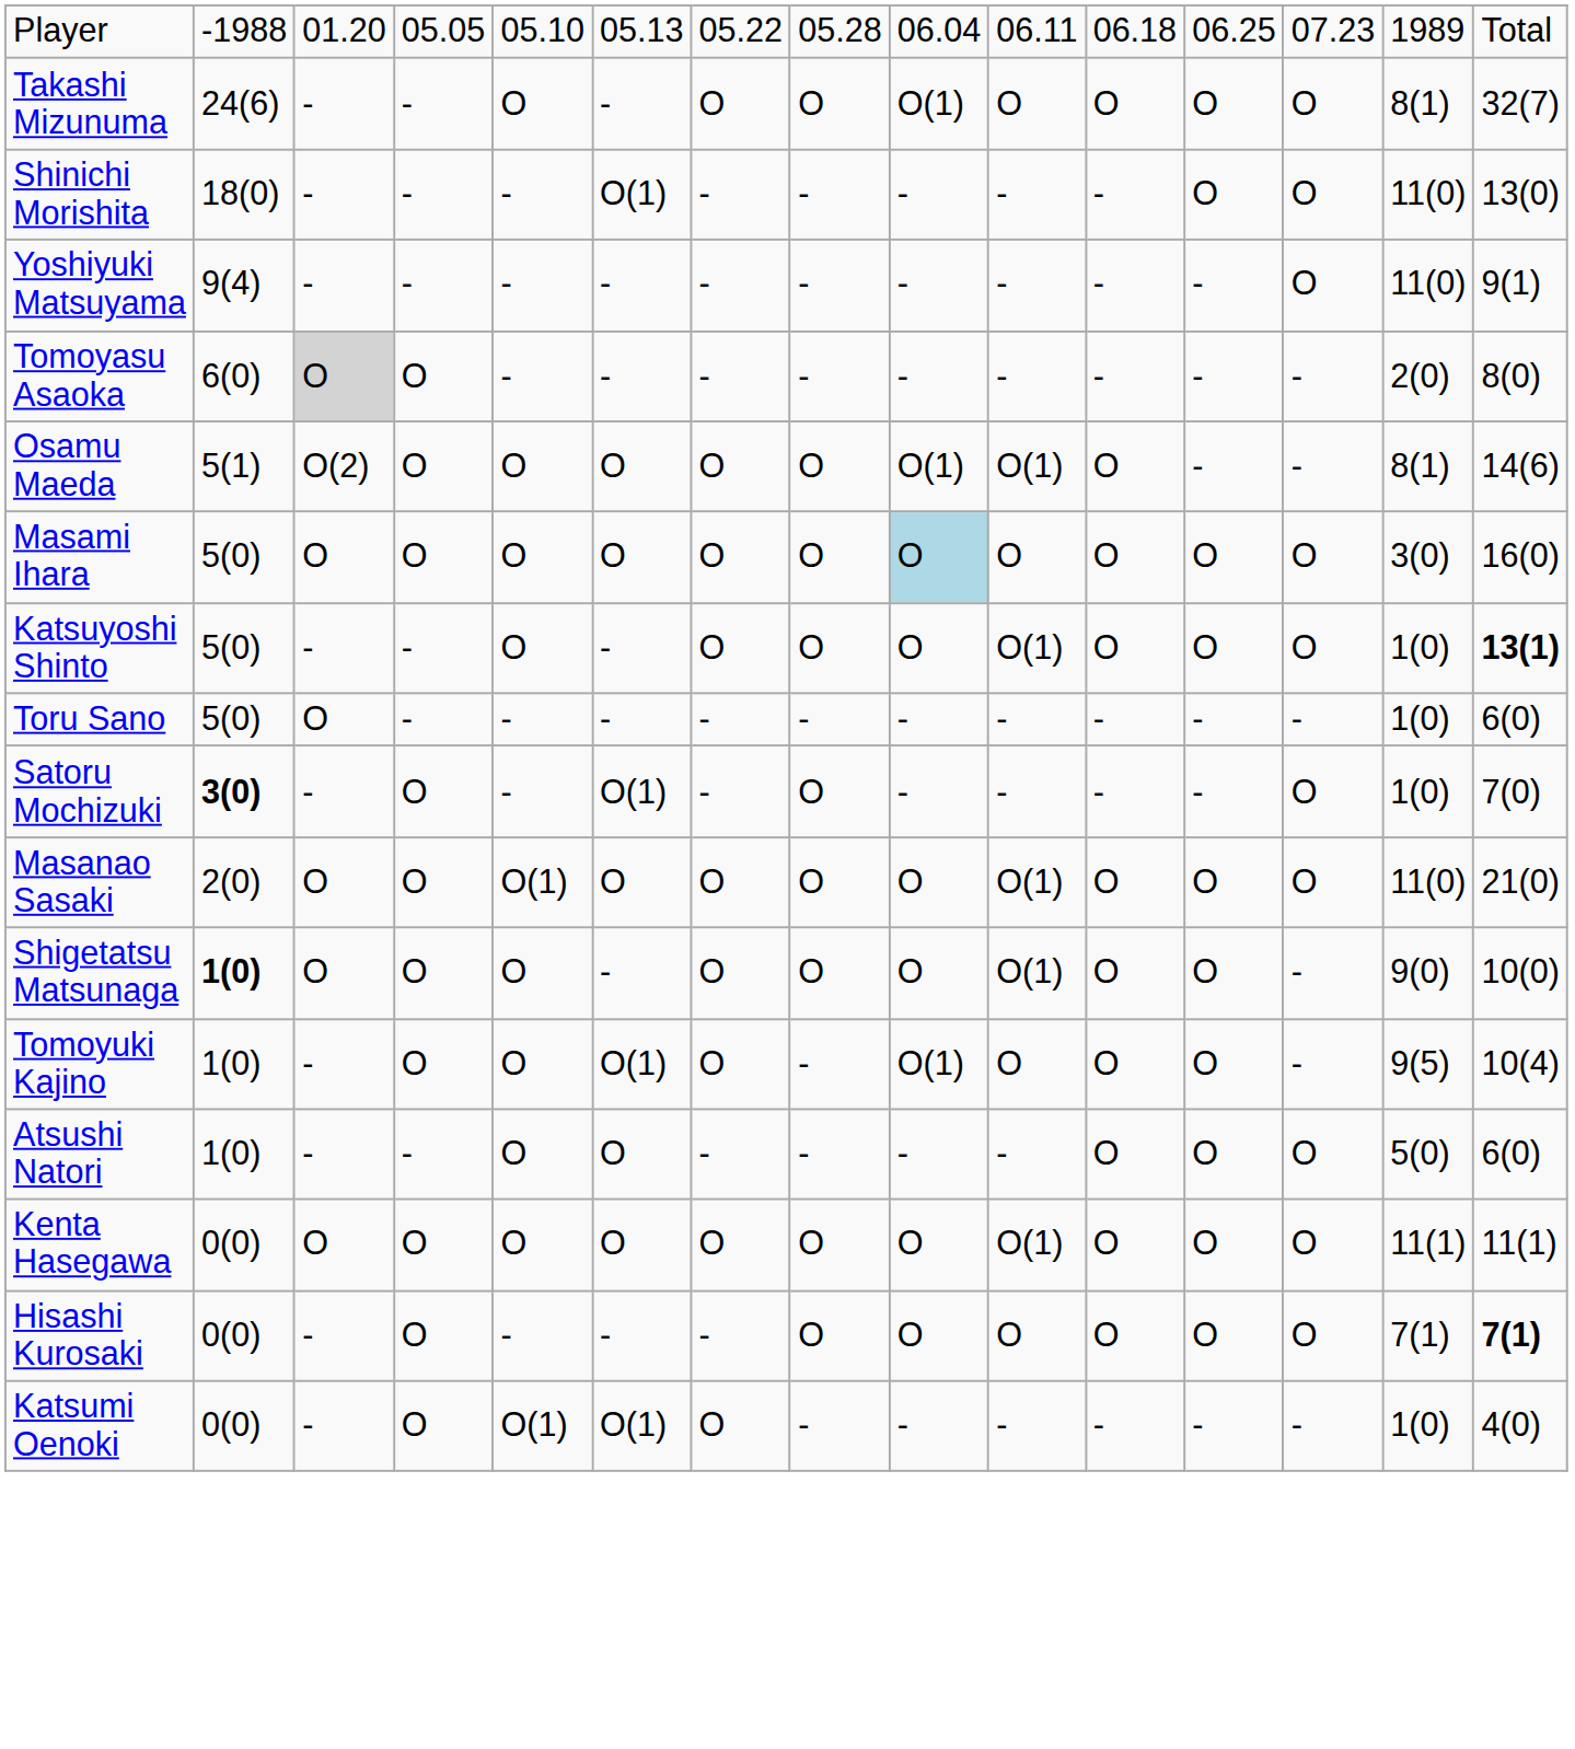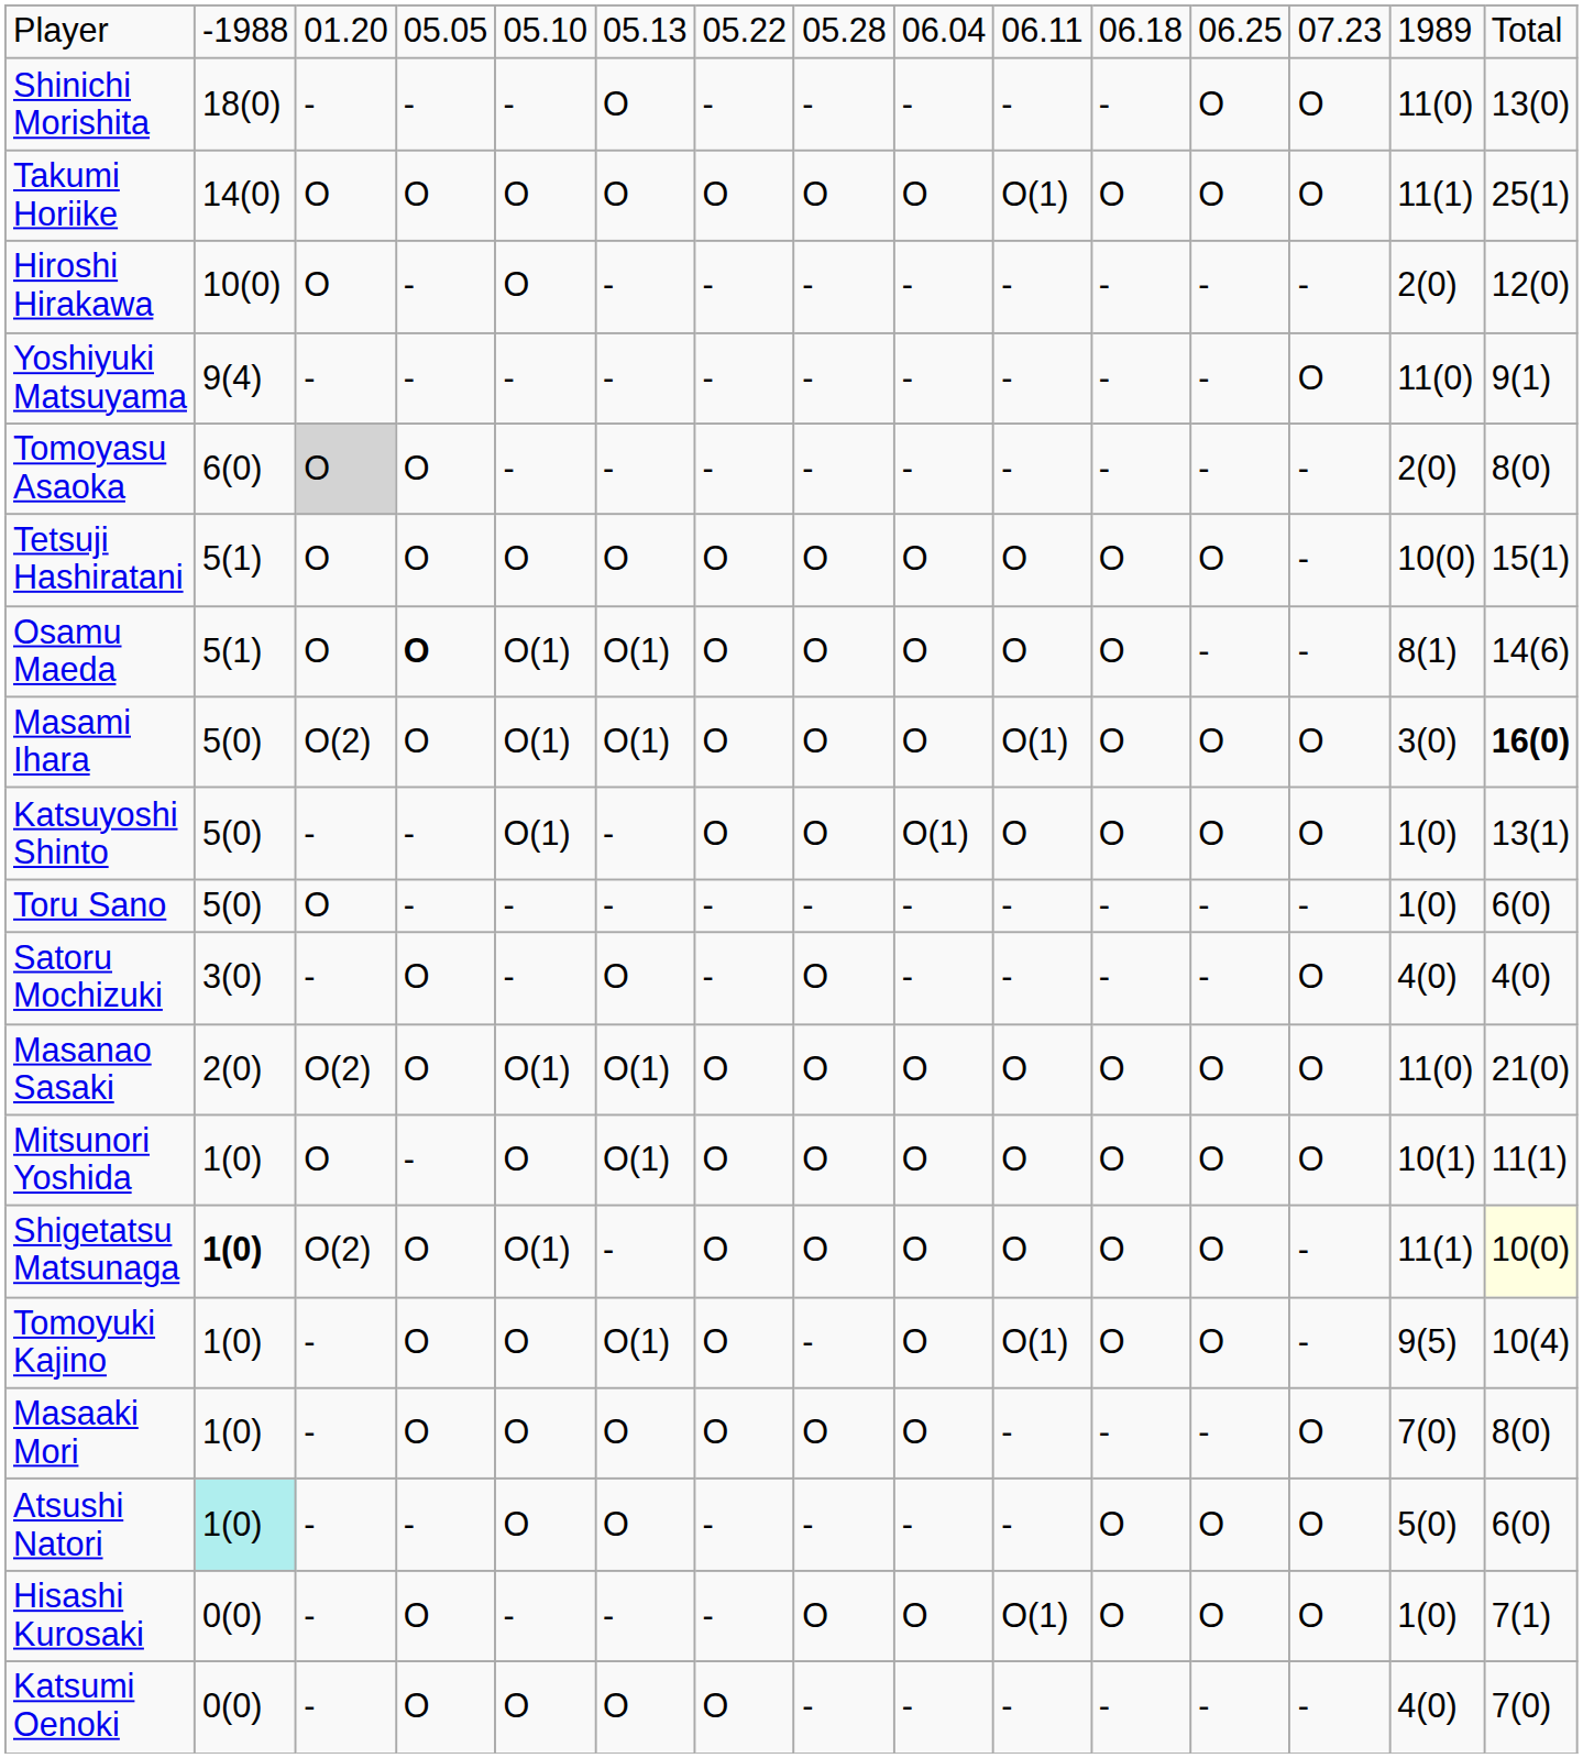- row: Takashi Mizunuma | 24(6) | - | - | O | - | O | O | O(1) | O | O | O | O | 8(1) | 32(7)
Shinichi Morishita | column 6: O(1) -> O
+ row: Takumi Horiike | 14(0) | O | O | O | O | O | O | O | O(1) | O | O | O | 11(1) | 25(1)
+ row: Hiroshi Hirakawa | 10(0) | O | - | O | - | - | - | - | - | - | - | - | 2(0) | 12(0)
+ row: Tetsuji Hashiratani | 5(1) | O | O | O | O | O | O | O | O | O | O | - | 10(0) | 15(1)
Osamu Maeda | column 3: O(2) -> O
Osamu Maeda | column 4: normal -> bold
Osamu Maeda | column 5: O -> O(1)
Osamu Maeda | column 6: O -> O(1)
Osamu Maeda | column 9: O(1) -> O
Osamu Maeda | column 10: O(1) -> O
Masami Ihara | column 3: O -> O(2)
Masami Ihara | column 5: O -> O(1)
Masami Ihara | column 6: O -> O(1)
Masami Ihara | column 9: lightblue background -> no background
Masami Ihara | column 10: O -> O(1)
Masami Ihara | column 15: normal -> bold
Katsuyoshi Shinto | column 5: O -> O(1)
Katsuyoshi Shinto | column 9: O -> O(1)
Katsuyoshi Shinto | column 10: O(1) -> O
Katsuyoshi Shinto | column 15: bold -> normal
Satoru Mochizuki | column 2: bold -> normal
Satoru Mochizuki | column 6: O(1) -> O
Satoru Mochizuki | column 14: 1(0) -> 4(0)
Satoru Mochizuki | column 15: 7(0) -> 4(0)
Masanao Sasaki | column 3: O -> O(2)
Masanao Sasaki | column 6: O -> O(1)
Masanao Sasaki | column 10: O(1) -> O
+ row: Mitsunori Yoshida | 1(0) | O | - | O | O(1) | O | O | O | O | O | O | O | 10(1) | 11(1)
Shigetatsu Matsunaga | column 3: O -> O(2)
Shigetatsu Matsunaga | column 5: O -> O(1)
Shigetatsu Matsunaga | column 10: O(1) -> O
Shigetatsu Matsunaga | column 14: 9(0) -> 11(1)
Shigetatsu Matsunaga | column 15: no background -> lightyellow background
Tomoyuki Kajino | column 9: O(1) -> O
Tomoyuki Kajino | column 10: O -> O(1)
+ row: Masaaki Mori | 1(0) | - | O | O | O | O | O | O | - | - | - | O | 7(0) | 8(0)
Atsushi Natori | column 2: no background -> paleturquoise background
- row: Kenta Hasegawa | 0(0) | O | O | O | O | O | O | O | O(1) | O | O | O | 11(1) | 11(1)
Hisashi Kurosaki | column 10: O -> O(1)
Hisashi Kurosaki | column 14: 7(1) -> 1(0)
Hisashi Kurosaki | column 15: bold -> normal
Katsumi Oenoki | column 5: O(1) -> O
Katsumi Oenoki | column 6: O(1) -> O
Katsumi Oenoki | column 14: 1(0) -> 4(0)
Katsumi Oenoki | column 15: 4(0) -> 7(0)
